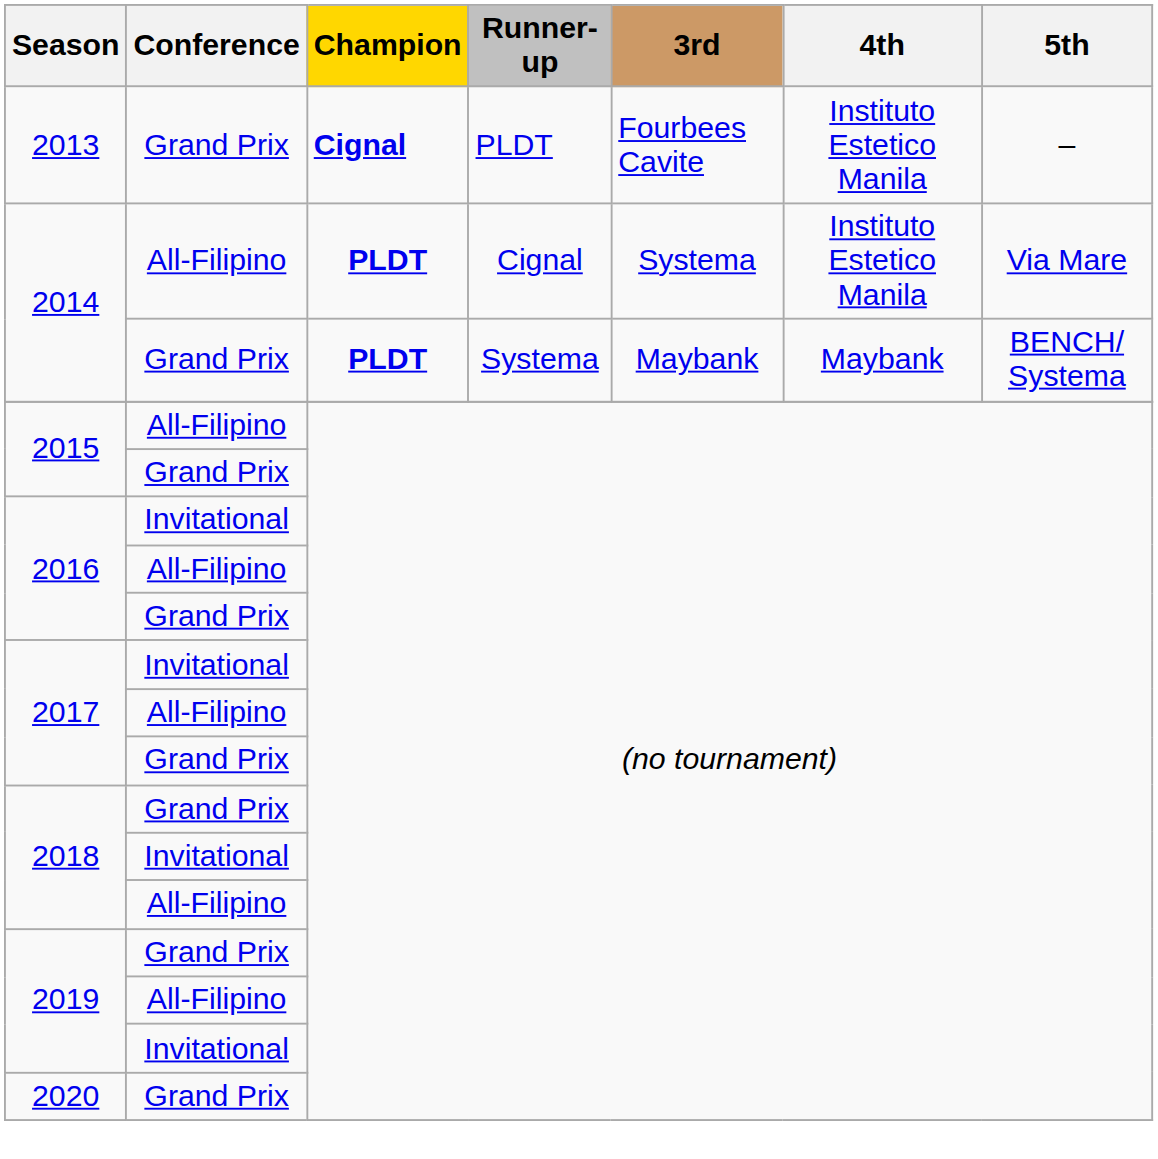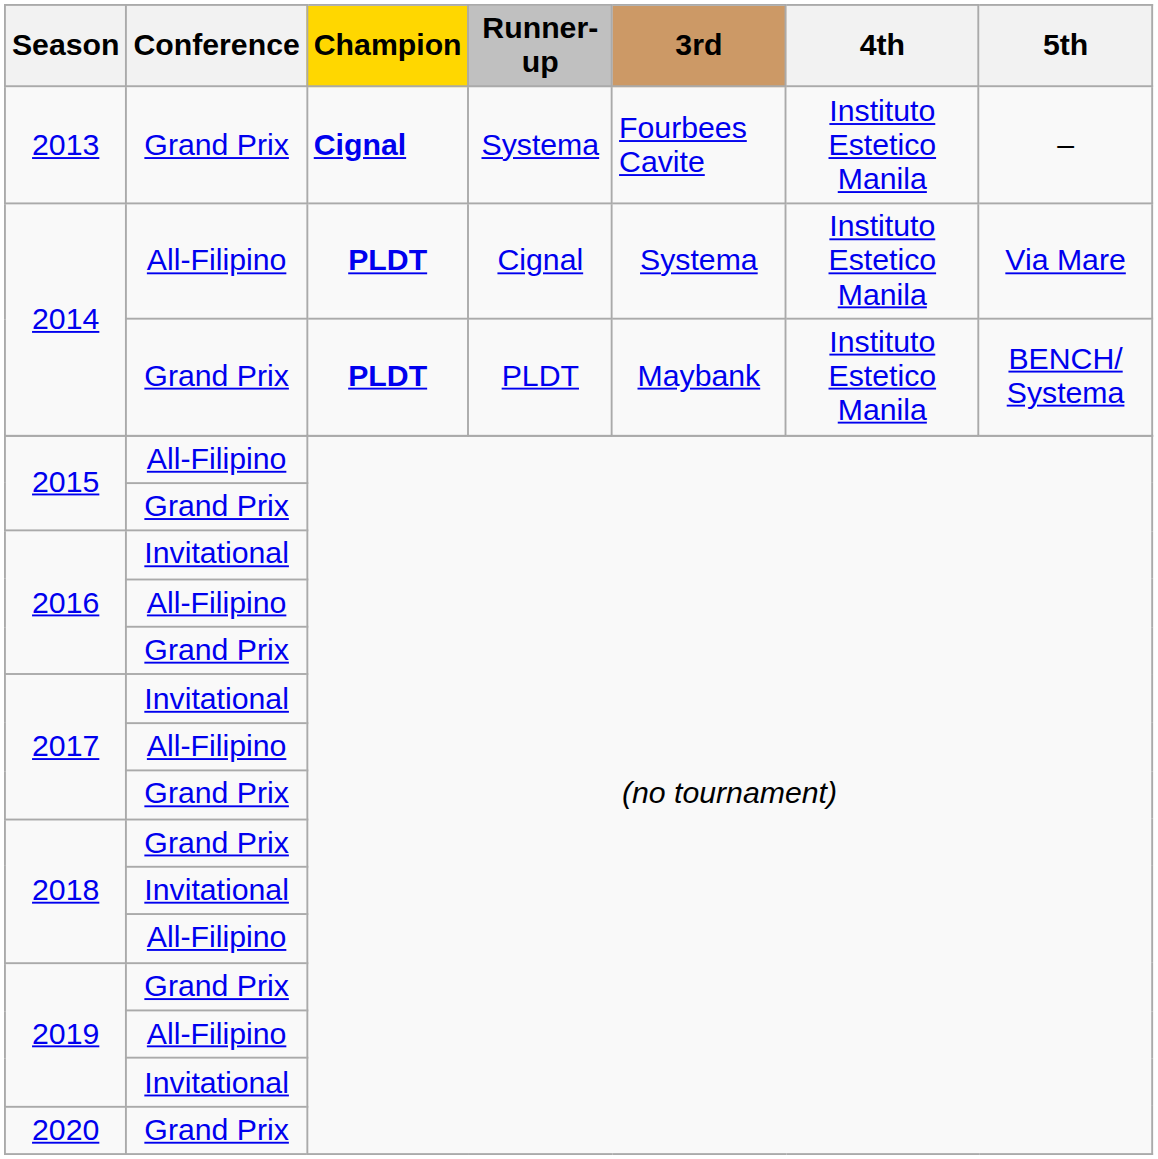2013 | Runner-up: PLDT -> Systema
2014 / Grand Prix | Runner-up: Systema -> PLDT
2014 / Grand Prix | 4th: Maybank -> Instituto Estetico Manila
